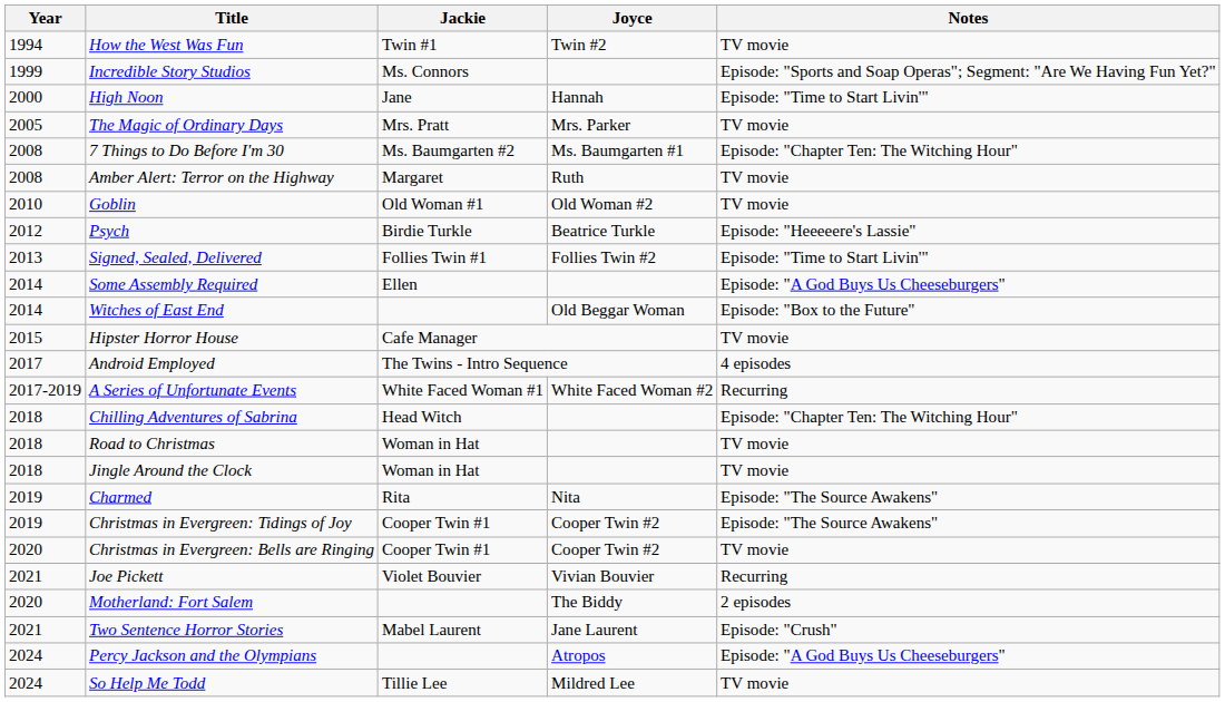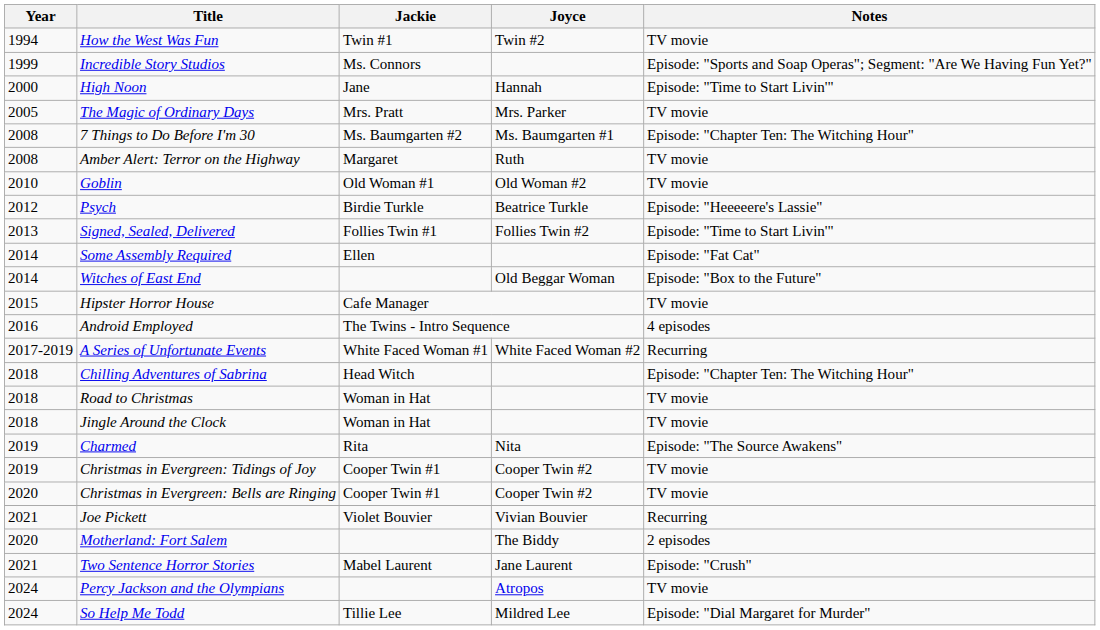Some Assembly Required | Notes: Episode: "A God Buys Us Cheeseburgers" -> Episode: "Fat Cat"
Android Employed | Year: 2017 -> 2016
Christmas in Evergreen: Tidings of Joy | Notes: Episode: "The Source Awakens" -> TV movie
Percy Jackson and the Olympians | Notes: Episode: "A God Buys Us Cheeseburgers" -> TV movie
So Help Me Todd | Notes: TV movie -> Episode: "Dial Margaret for Murder"
